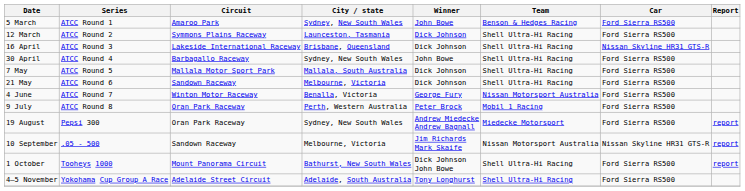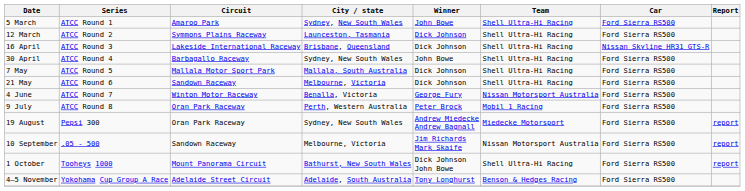5 March | Team: Benson & Hedges Racing -> Shell Ultra-Hi Racing
10 September | Car: Nissan Skyline HR31 GTS-R -> Ford Sierra RS500
4–5 November | Team: Shell Ultra-Hi Racing -> Benson & Hedges Racing
